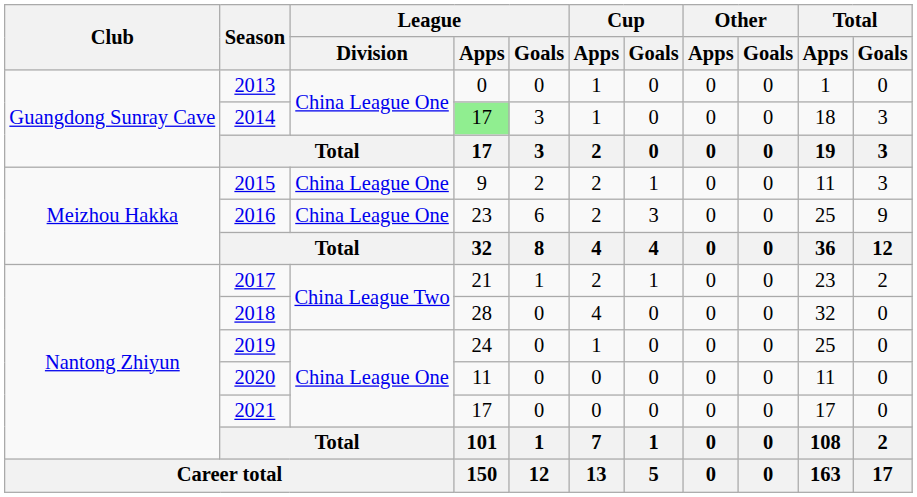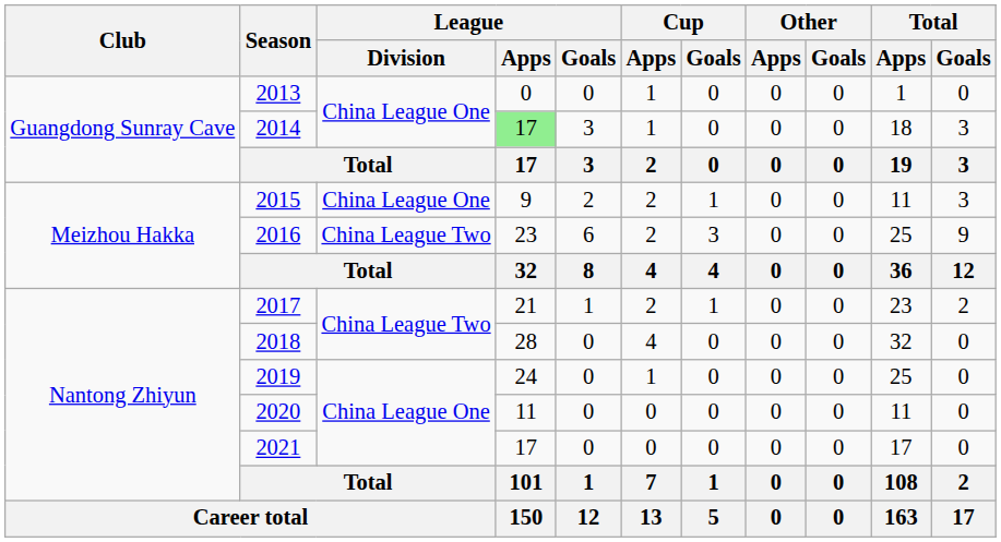2016 | League / Division: China League One -> China League Two
